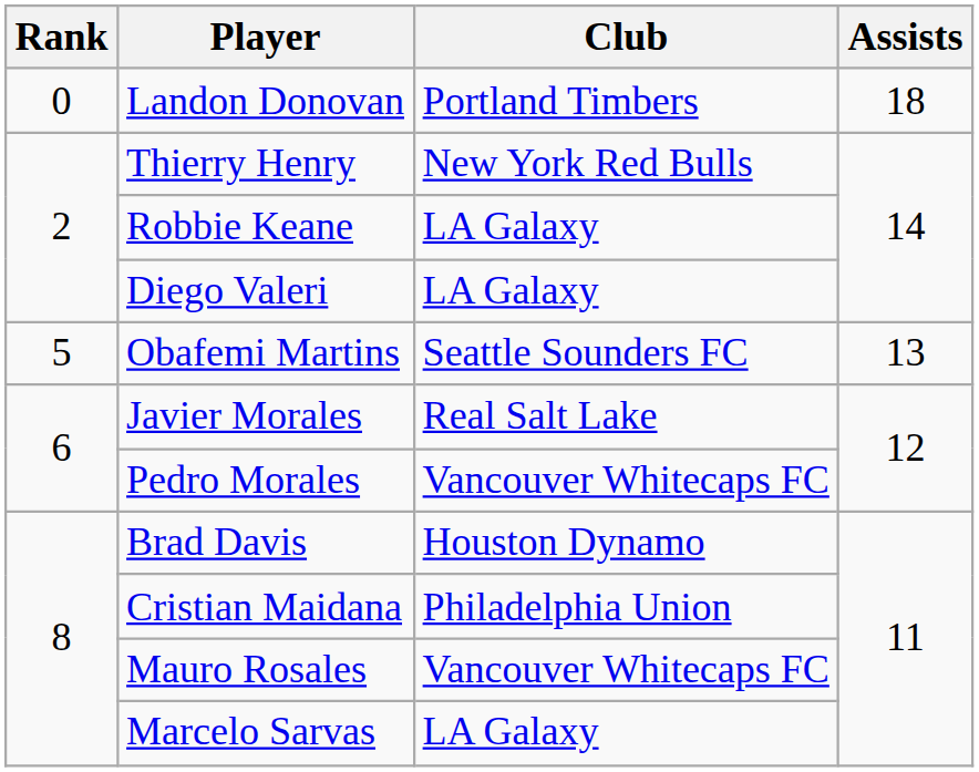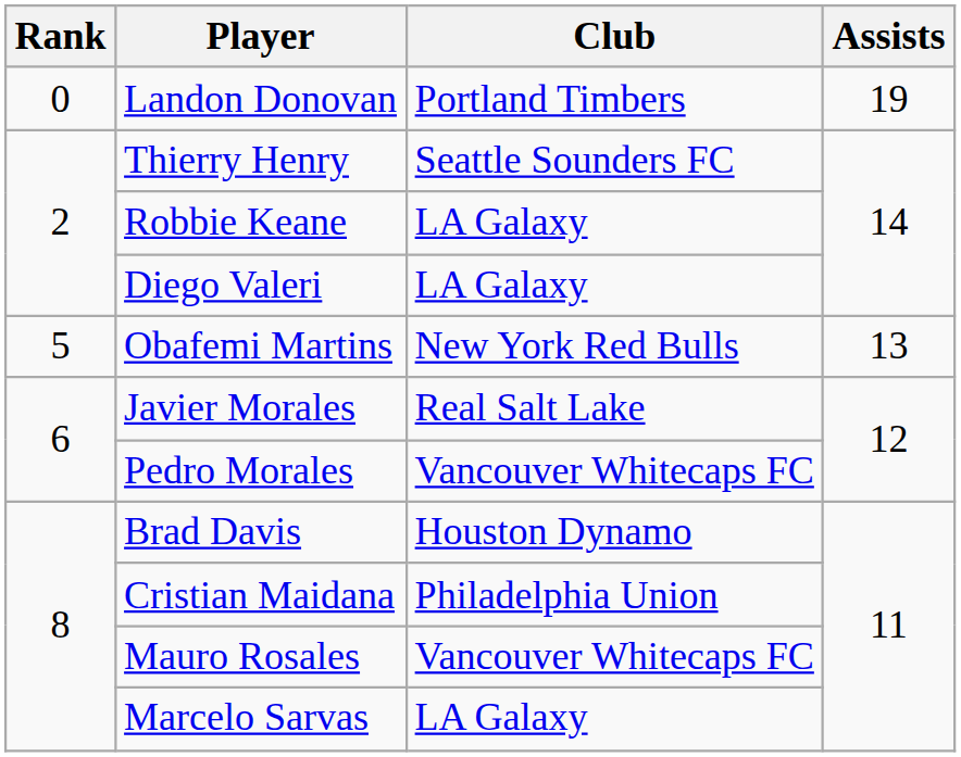Landon Donovan | Assists: 18 -> 19
Thierry Henry | Club: New York Red Bulls -> Seattle Sounders FC
Obafemi Martins | Club: Seattle Sounders FC -> New York Red Bulls
